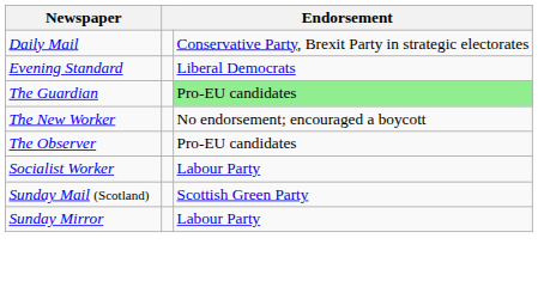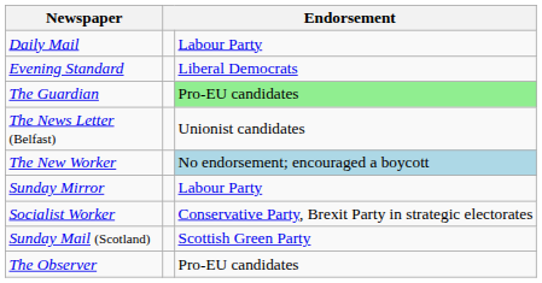Daily Mail | column 3: Conservative Party, Brexit Party in strategic electorates -> Labour Party
+ row: The News Letter (Belfast) | Unionist candidates
The New Worker | column 3: no background -> lightblue background
rows swapped: The Observer <-> Sunday Mirror
Socialist Worker | column 3: Labour Party -> Conservative Party, Brexit Party in strategic electorates
